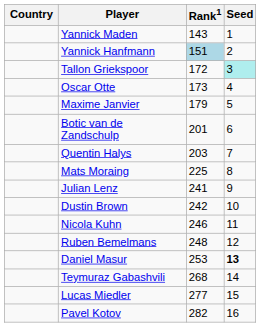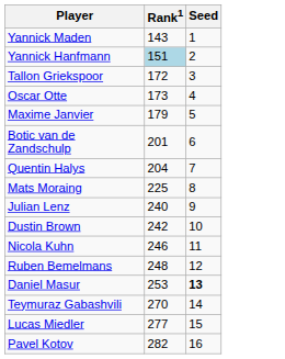- column: Country
Tallon Griekspoor | Seed: paleturquoise background -> no background
Quentin Halys | Rank1: 203 -> 204
Julian Lenz | Rank1: 241 -> 240
Teymuraz Gabashvili | Rank1: 268 -> 270
